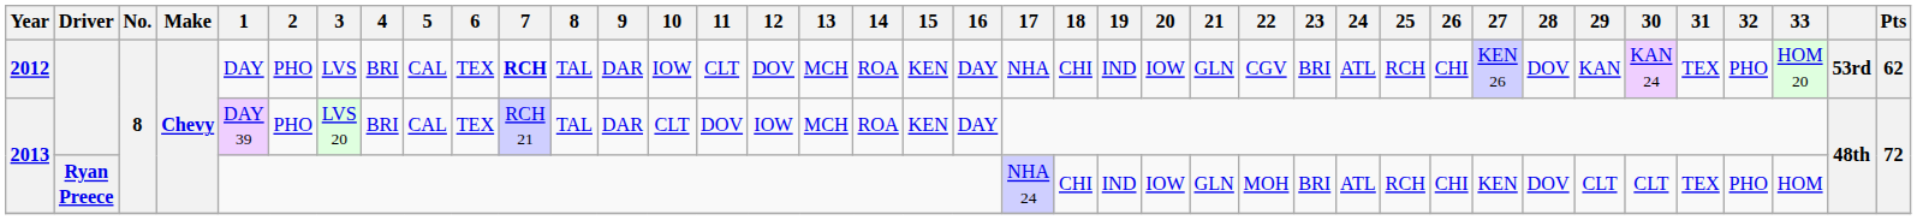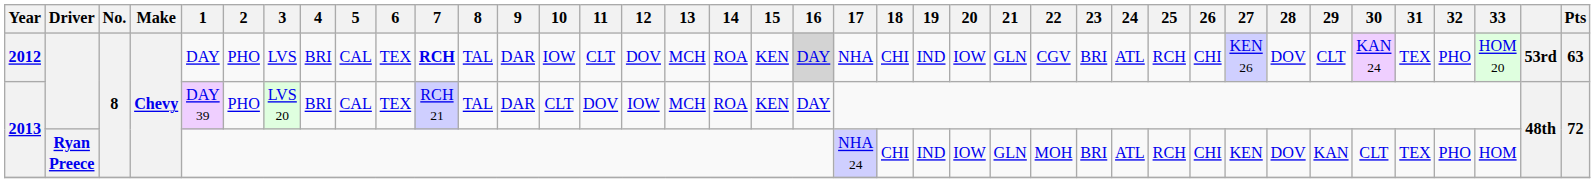2012 | 16: no background -> lightgrey background
2012 | 29: KAN -> CLT
2012 | Pts: 62 -> 63
2013 / Ryan Preece | 29: CLT -> KAN
